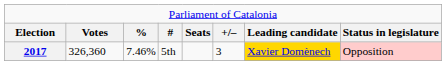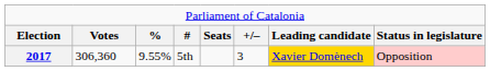2017 | column 2: 326,360 -> 306,360
2017 | column 3: 7.46% -> 9.55%
